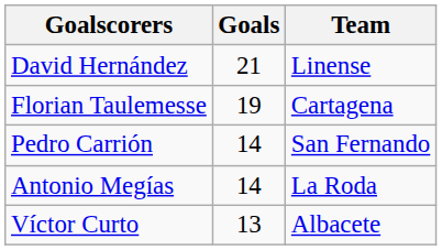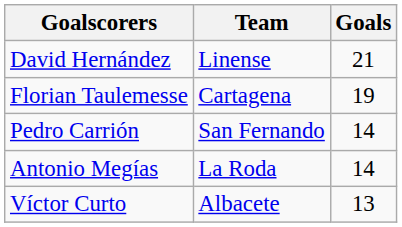columns swapped: Goals <-> Team
